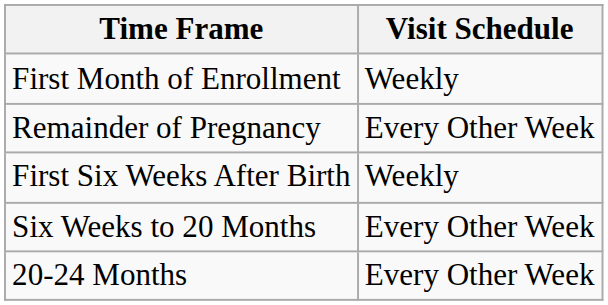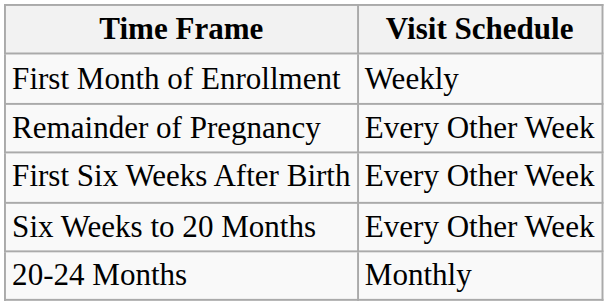First Six Weeks After Birth | Visit Schedule: Weekly -> Every Other Week
20-24 Months | Visit Schedule: Every Other Week -> Monthly
